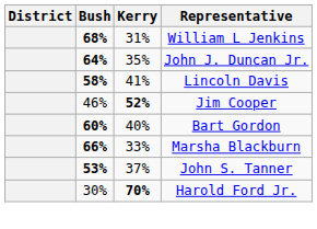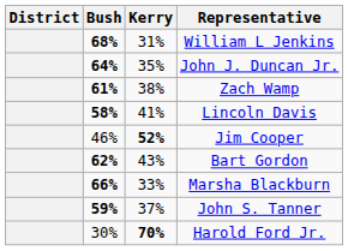+ row: 61% | 38% | Zach Wamp
Bart Gordon | Bush: 60% -> 62%
Bart Gordon | Kerry: 40% -> 43%
John S. Tanner | Bush: 53% -> 59%
